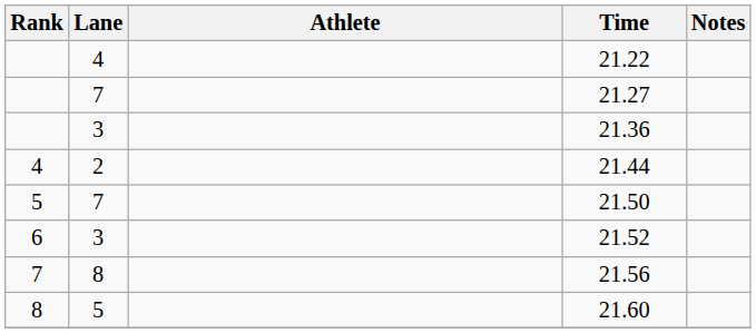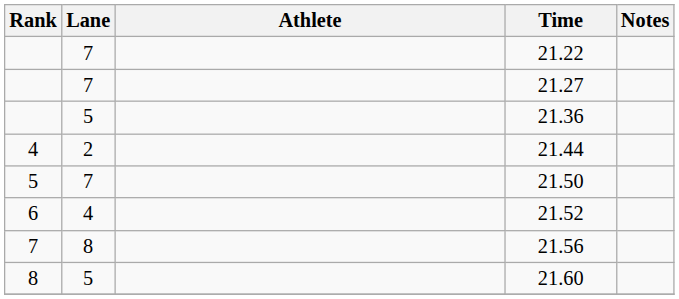21.22 | Lane: 4 -> 7
21.36 | Lane: 3 -> 5
21.52 | Lane: 3 -> 4
